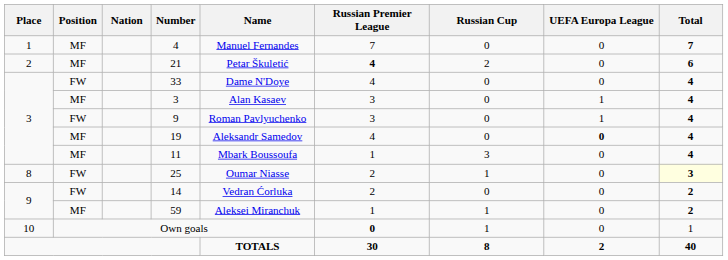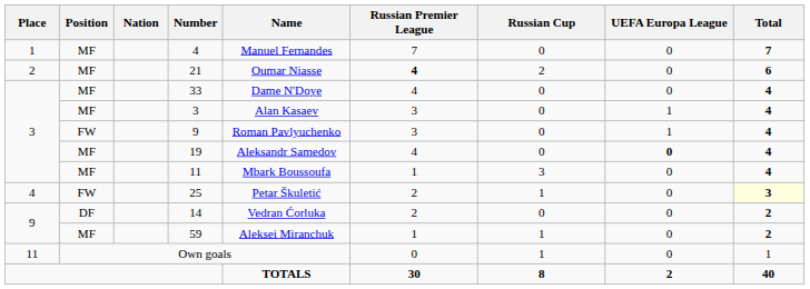21 | Name: Petar Škuletić -> Oumar Niasse
33 | Position: FW -> MF
25 | Place: 8 -> 4
25 | Name: Oumar Niasse -> Petar Škuletić
14 | Position: FW -> DF
Own goals | Place: 10 -> 11
Own goals | Russian Premier League: bold -> normal
